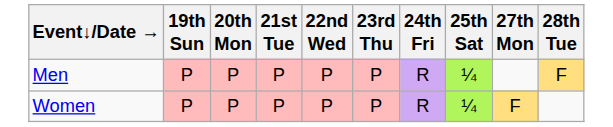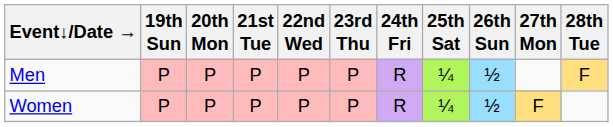+ column: 26th Sun | ½ | ½
